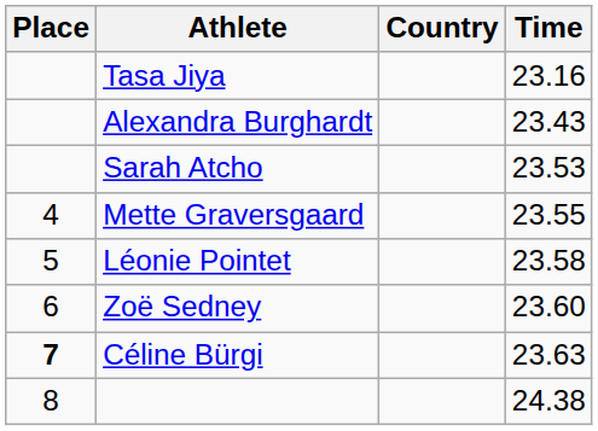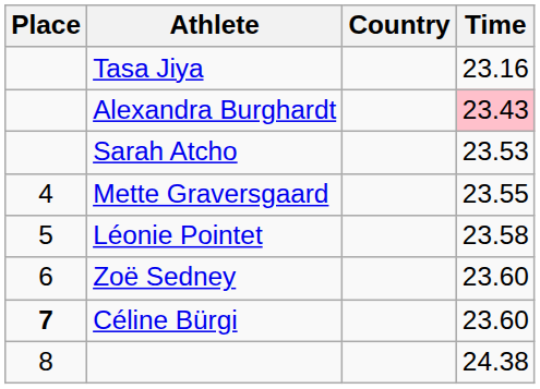Alexandra Burghardt | Time: no background -> pink background
Céline Bürgi | Time: 23.63 -> 23.60
